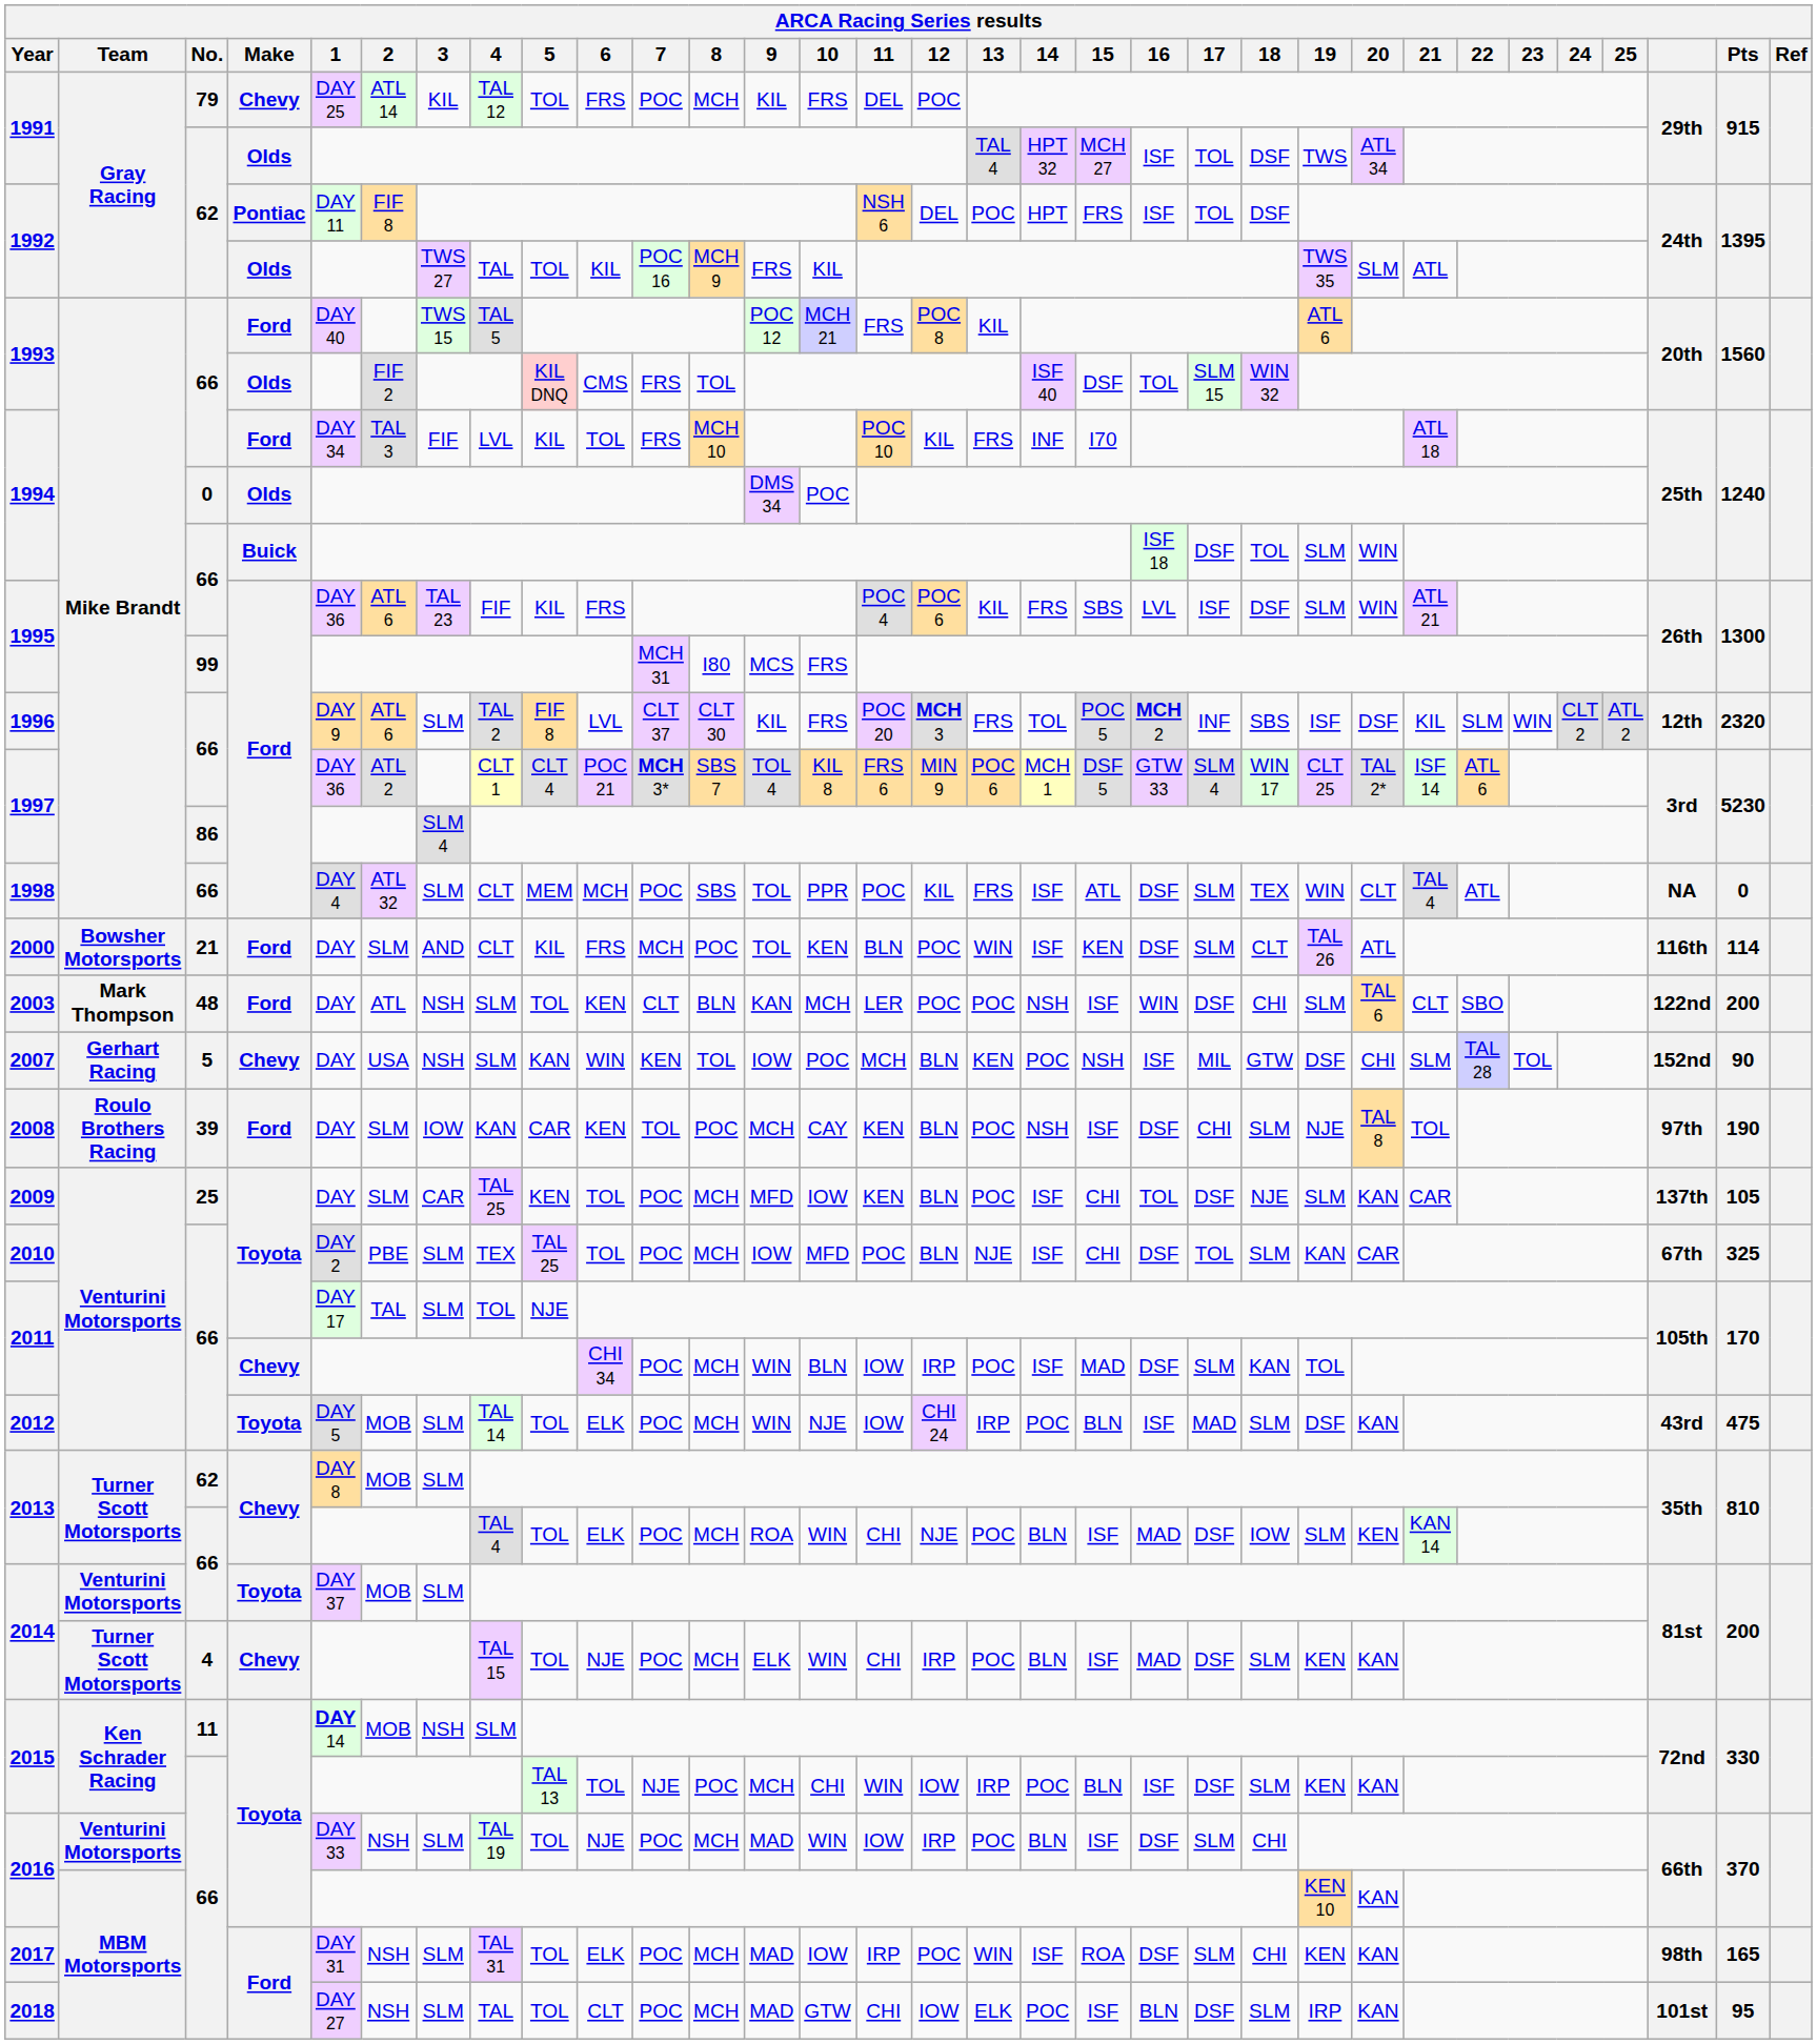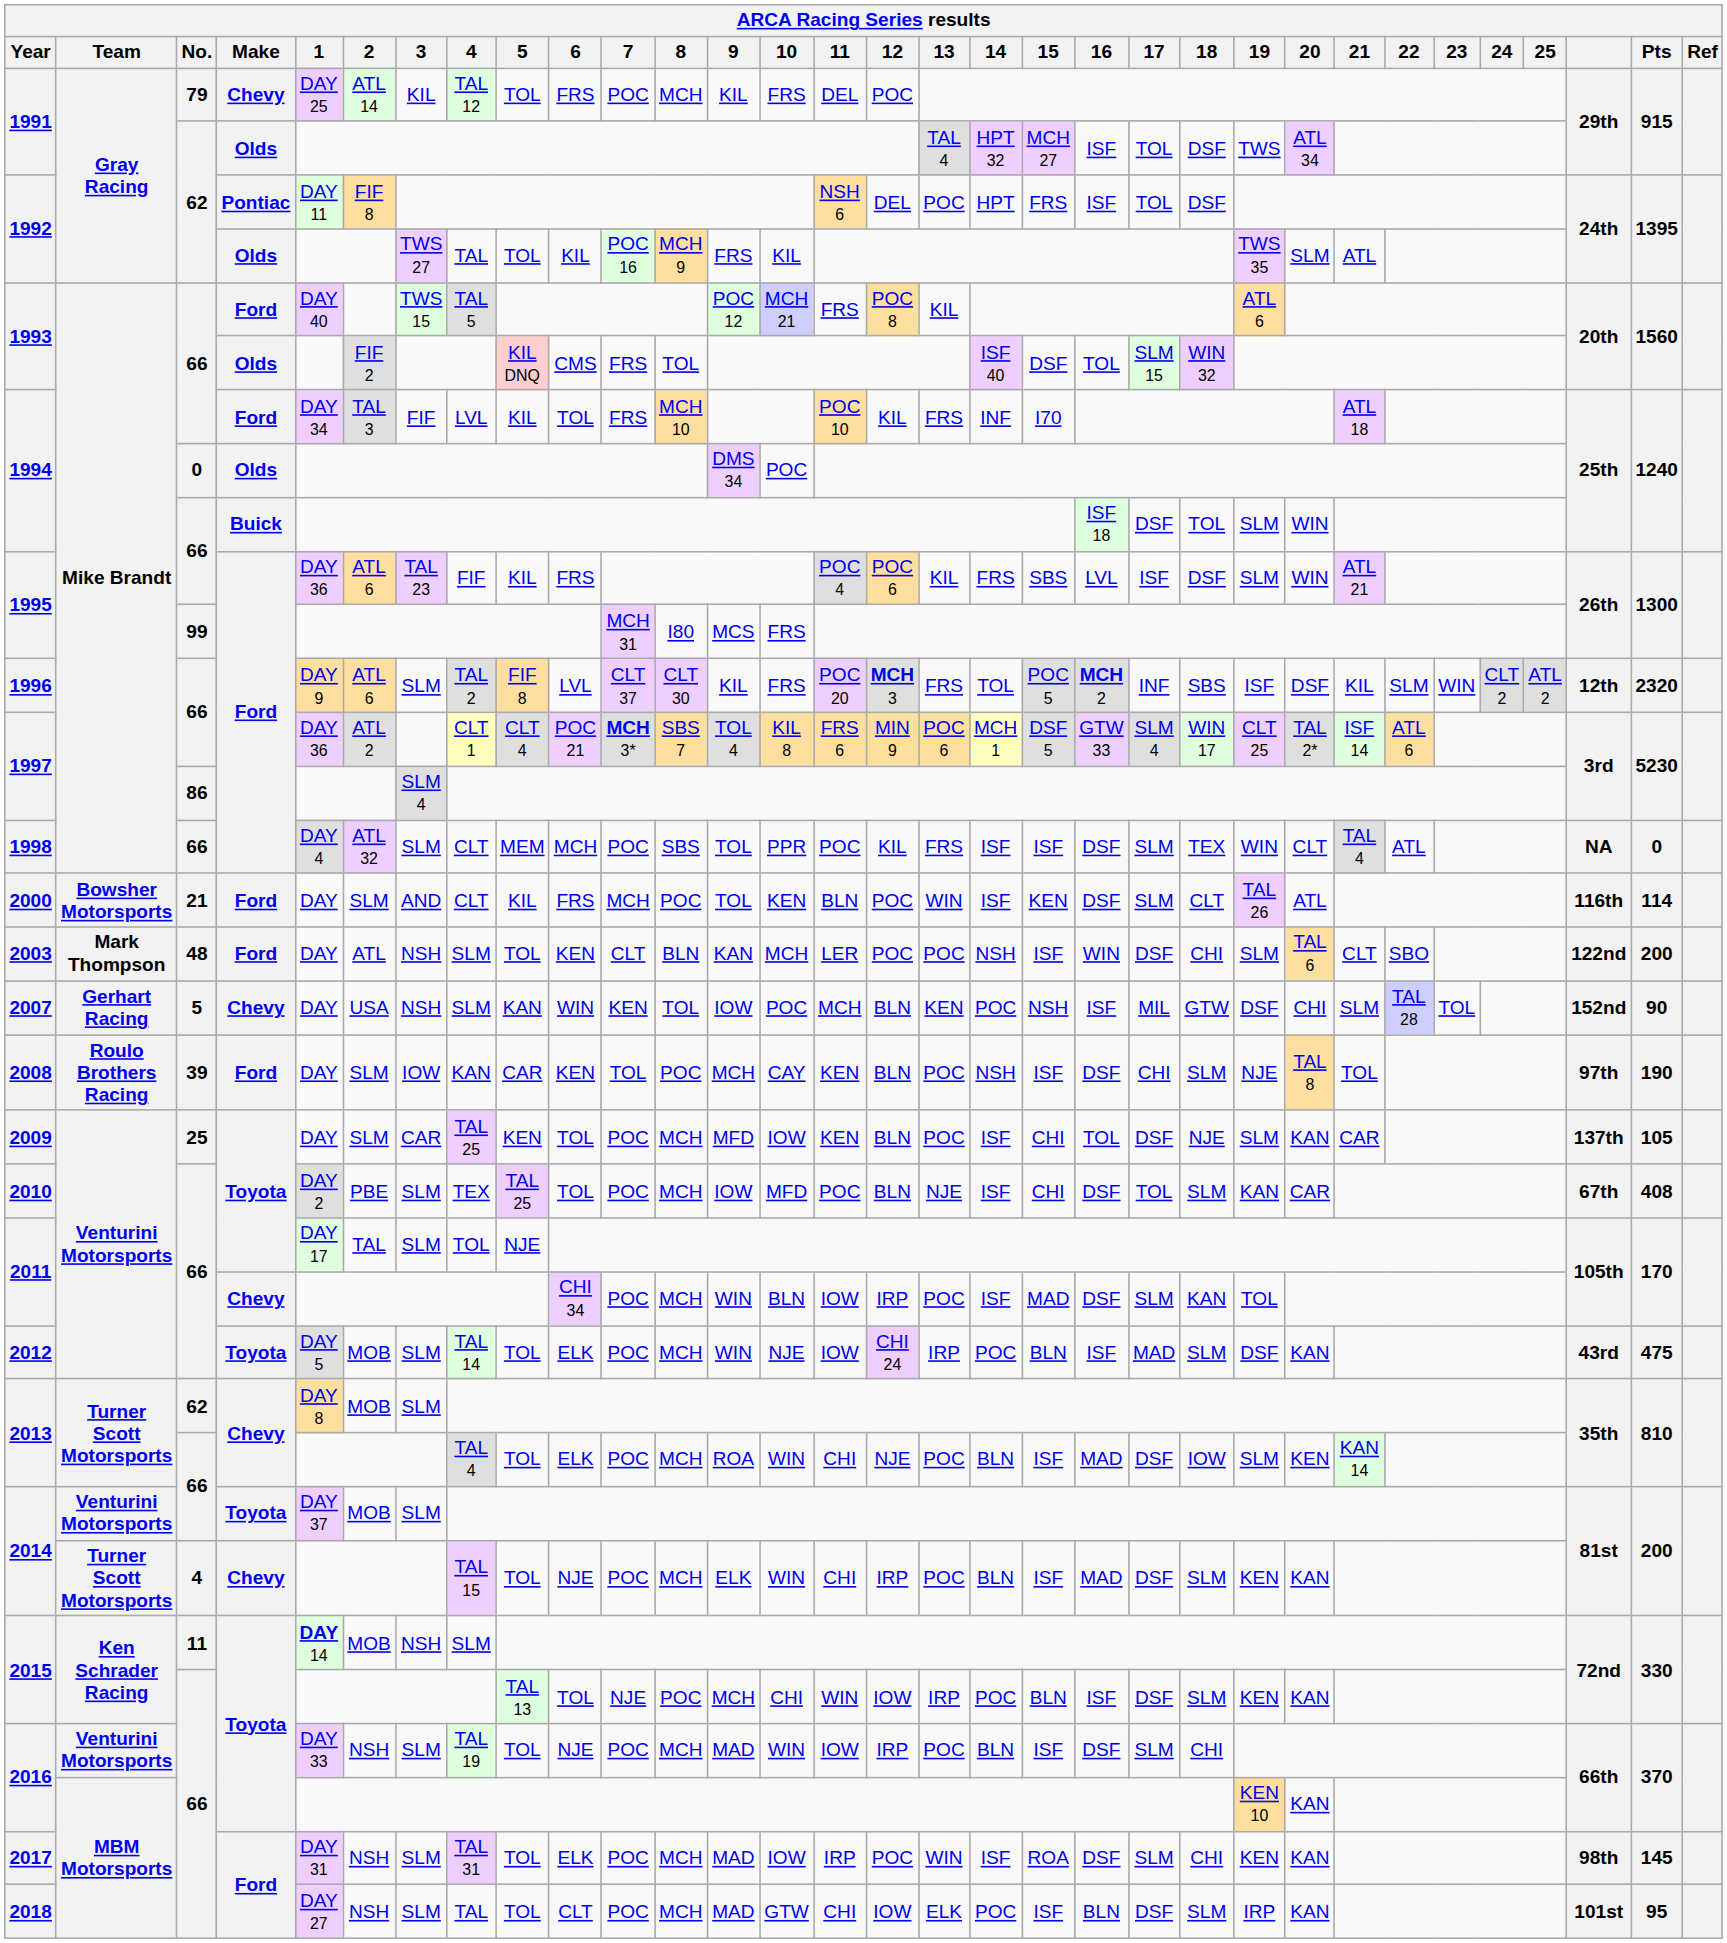1998 | 15: ATL -> ISF
2010 | Pts: 325 -> 408
2017 | Pts: 165 -> 145
